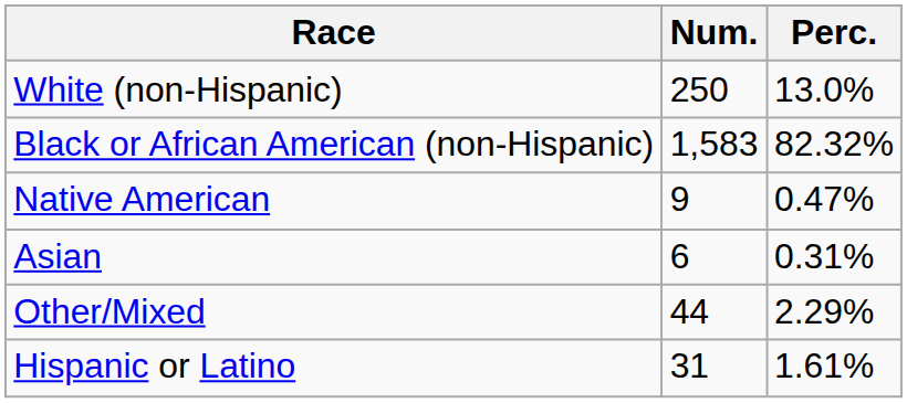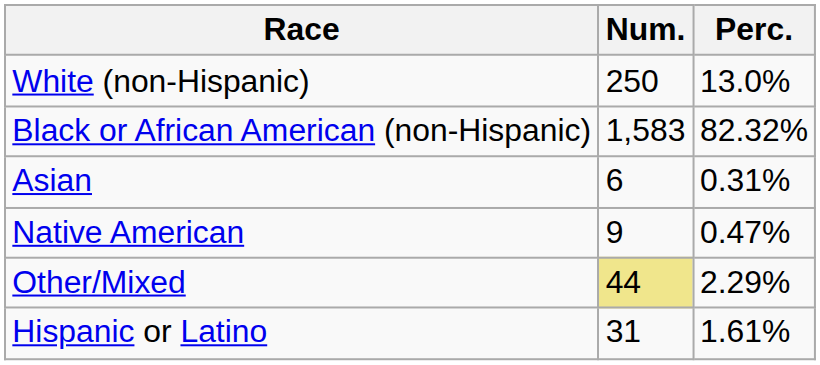rows swapped: Native American <-> Asian
Other/Mixed | Num.: no background -> khaki background
